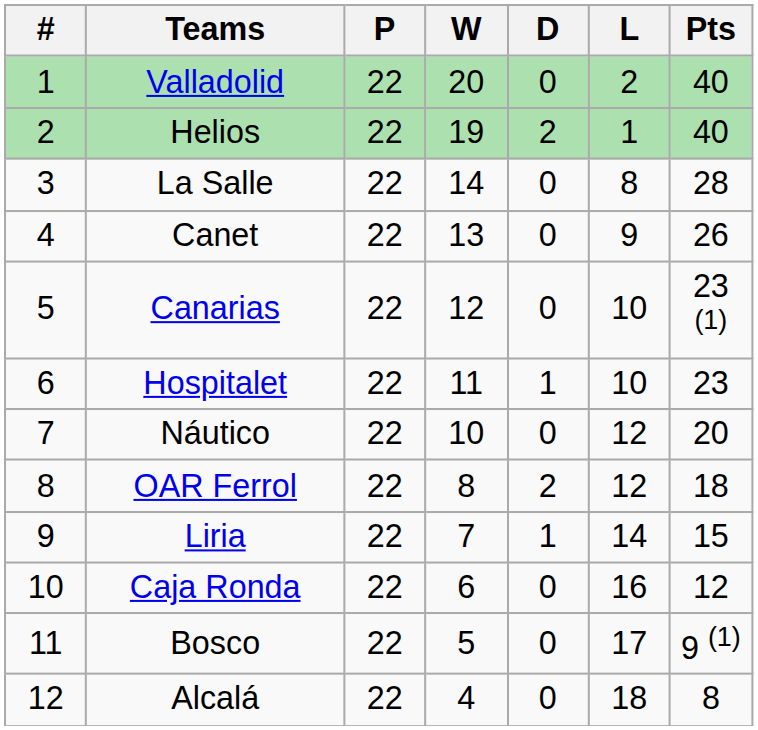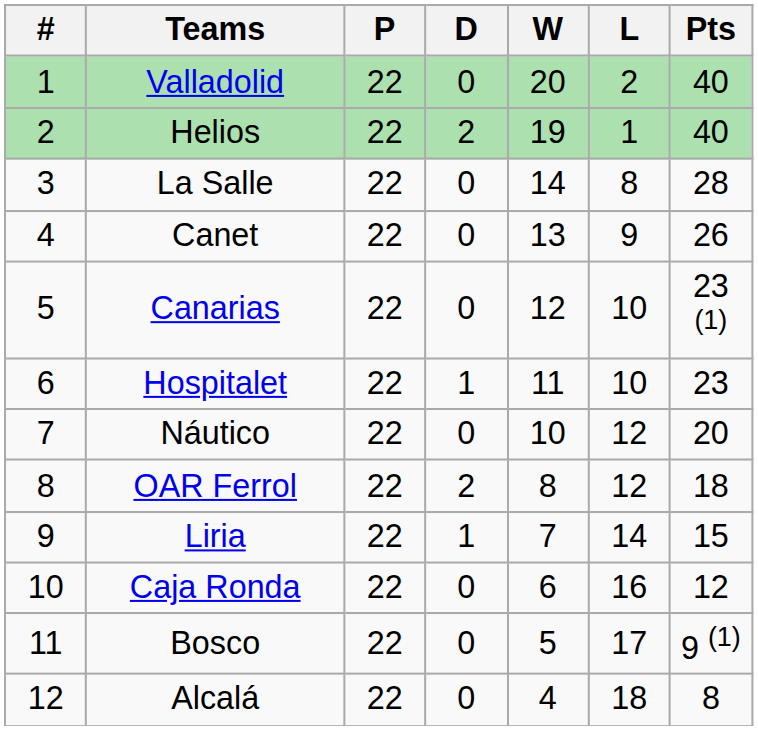columns swapped: W <-> D
